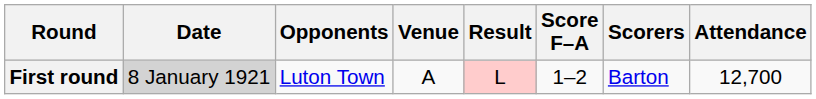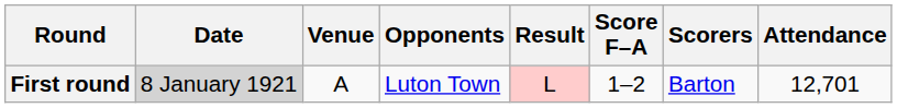columns swapped: Opponents <-> Venue
First round | Attendance: 12,700 -> 12,701
